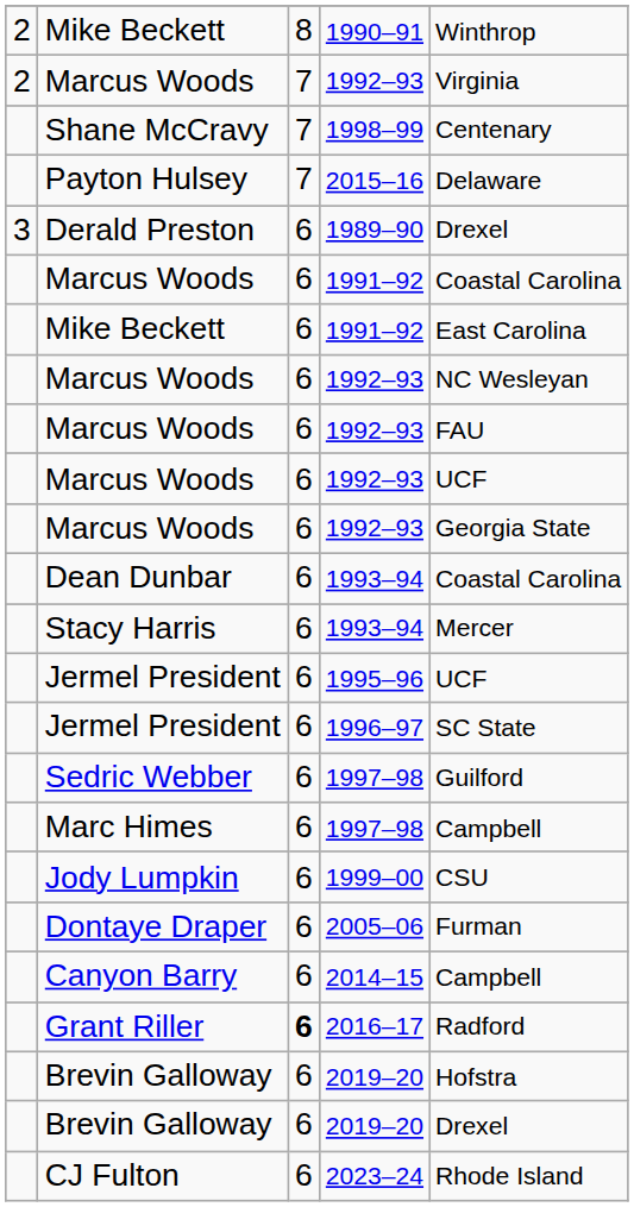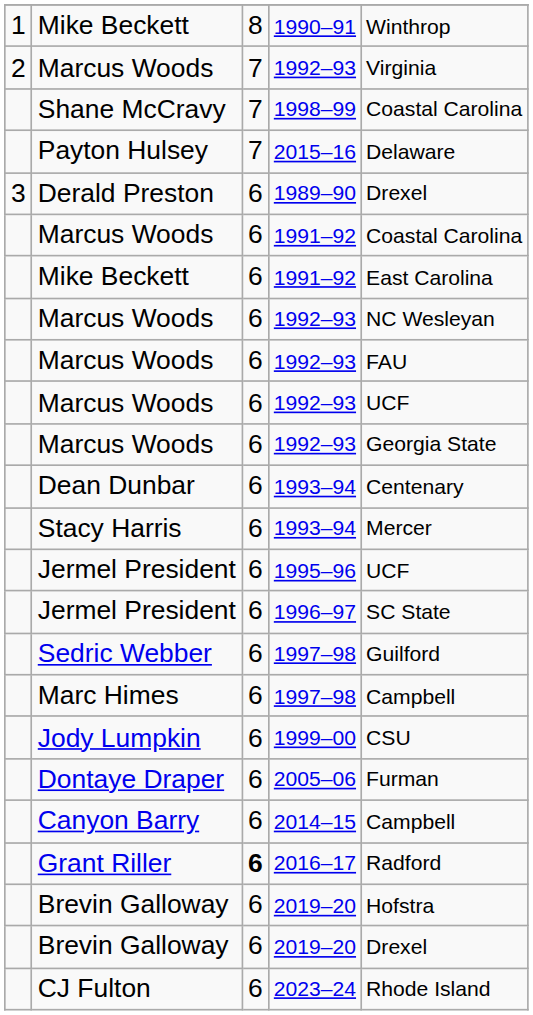Mike Beckett / 1990–91 | column 1: 2 -> 1
Shane McCravy | column 5: Centenary -> Coastal Carolina
Dean Dunbar | column 5: Coastal Carolina -> Centenary
